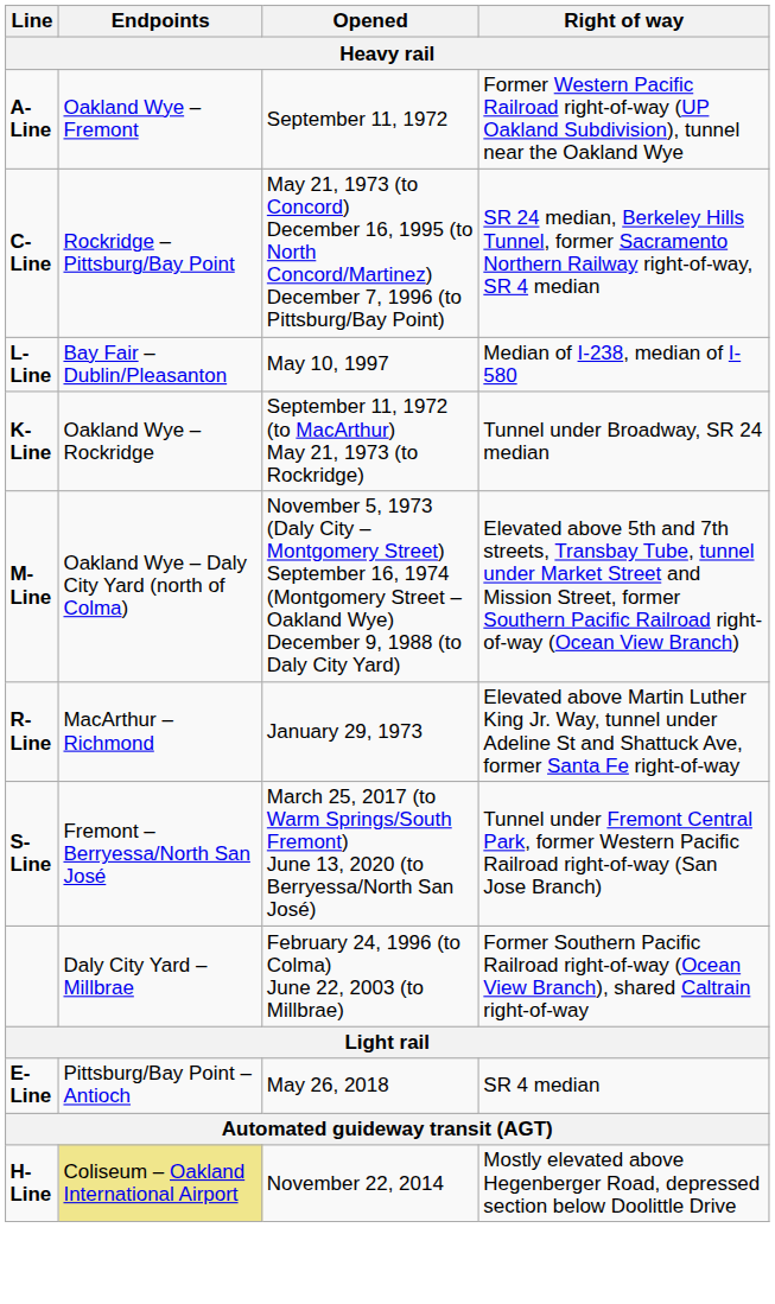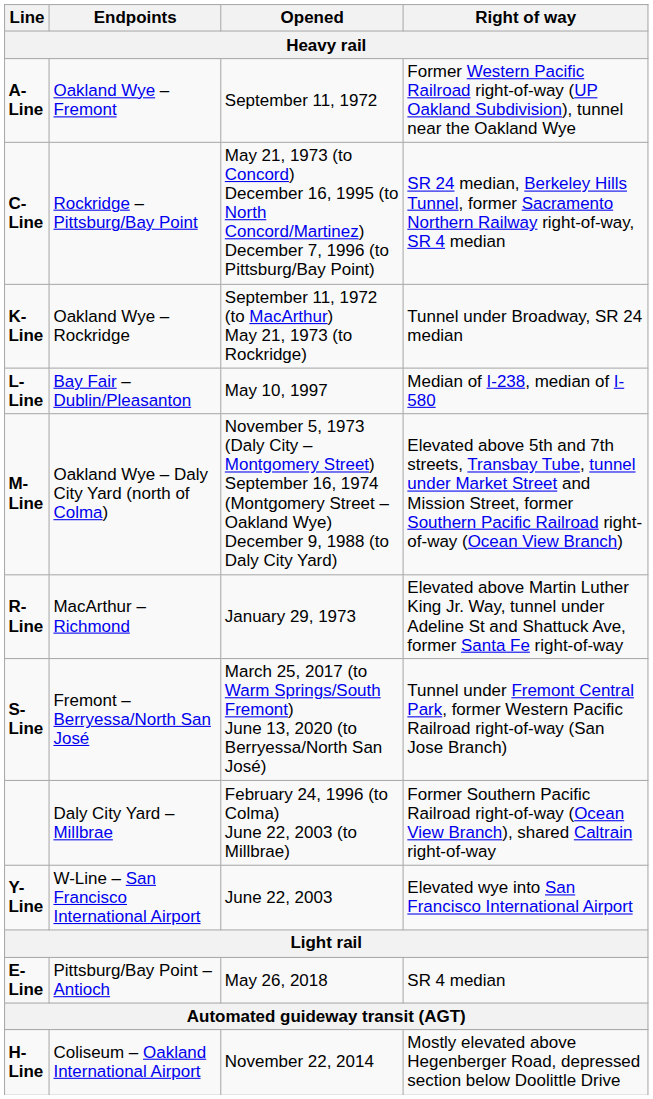rows swapped: K-Line <-> L-Line
+ row: Y-Line | W-Line – San Francisco International Airport | June 22, 2003 | Elevated wye into San Francisco International Airport
H-Line | Endpoints: khaki background -> no background
